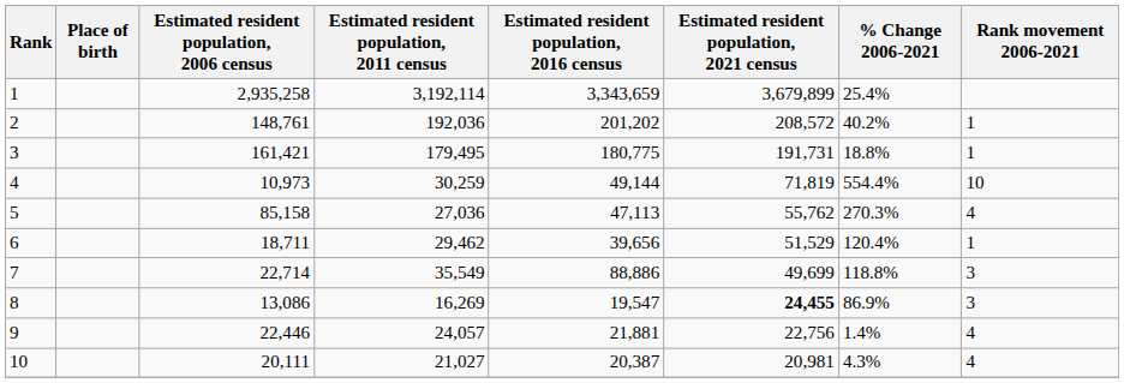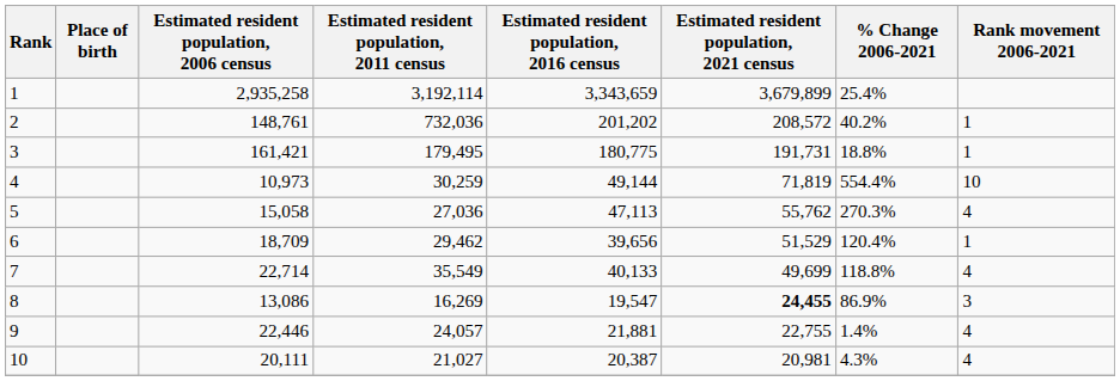2 | Estimated resident population, 2011 census: 192,036 -> 732,036
5 | Estimated resident population, 2006 census: 85,158 -> 15,058
6 | Estimated resident population, 2006 census: 18,711 -> 18,709
7 | Estimated resident population, 2016 census: 88,886 -> 40,133
7 | Rank movement 2006-2021: 3 -> 4
9 | Estimated resident population, 2021 census: 22,756 -> 22,755
